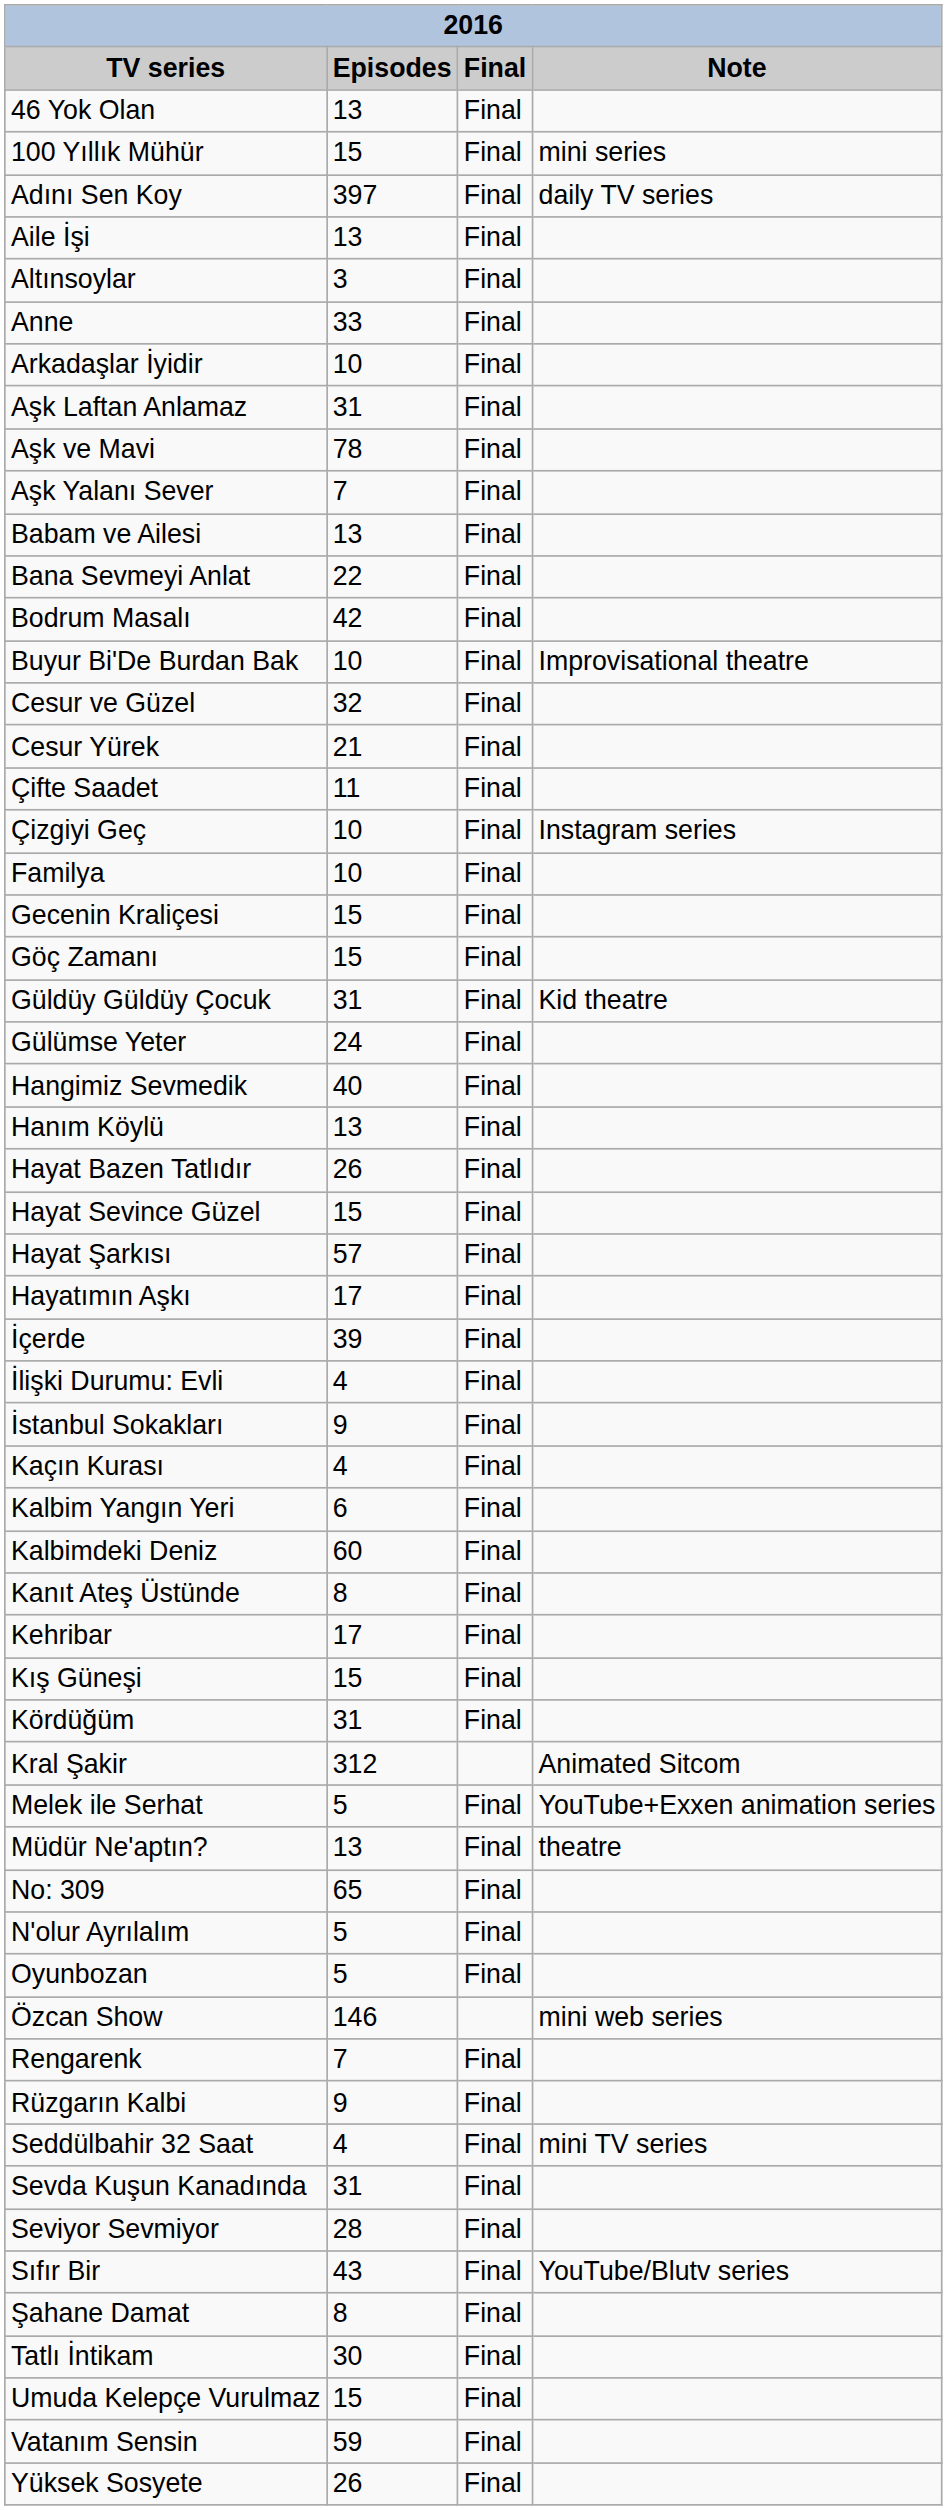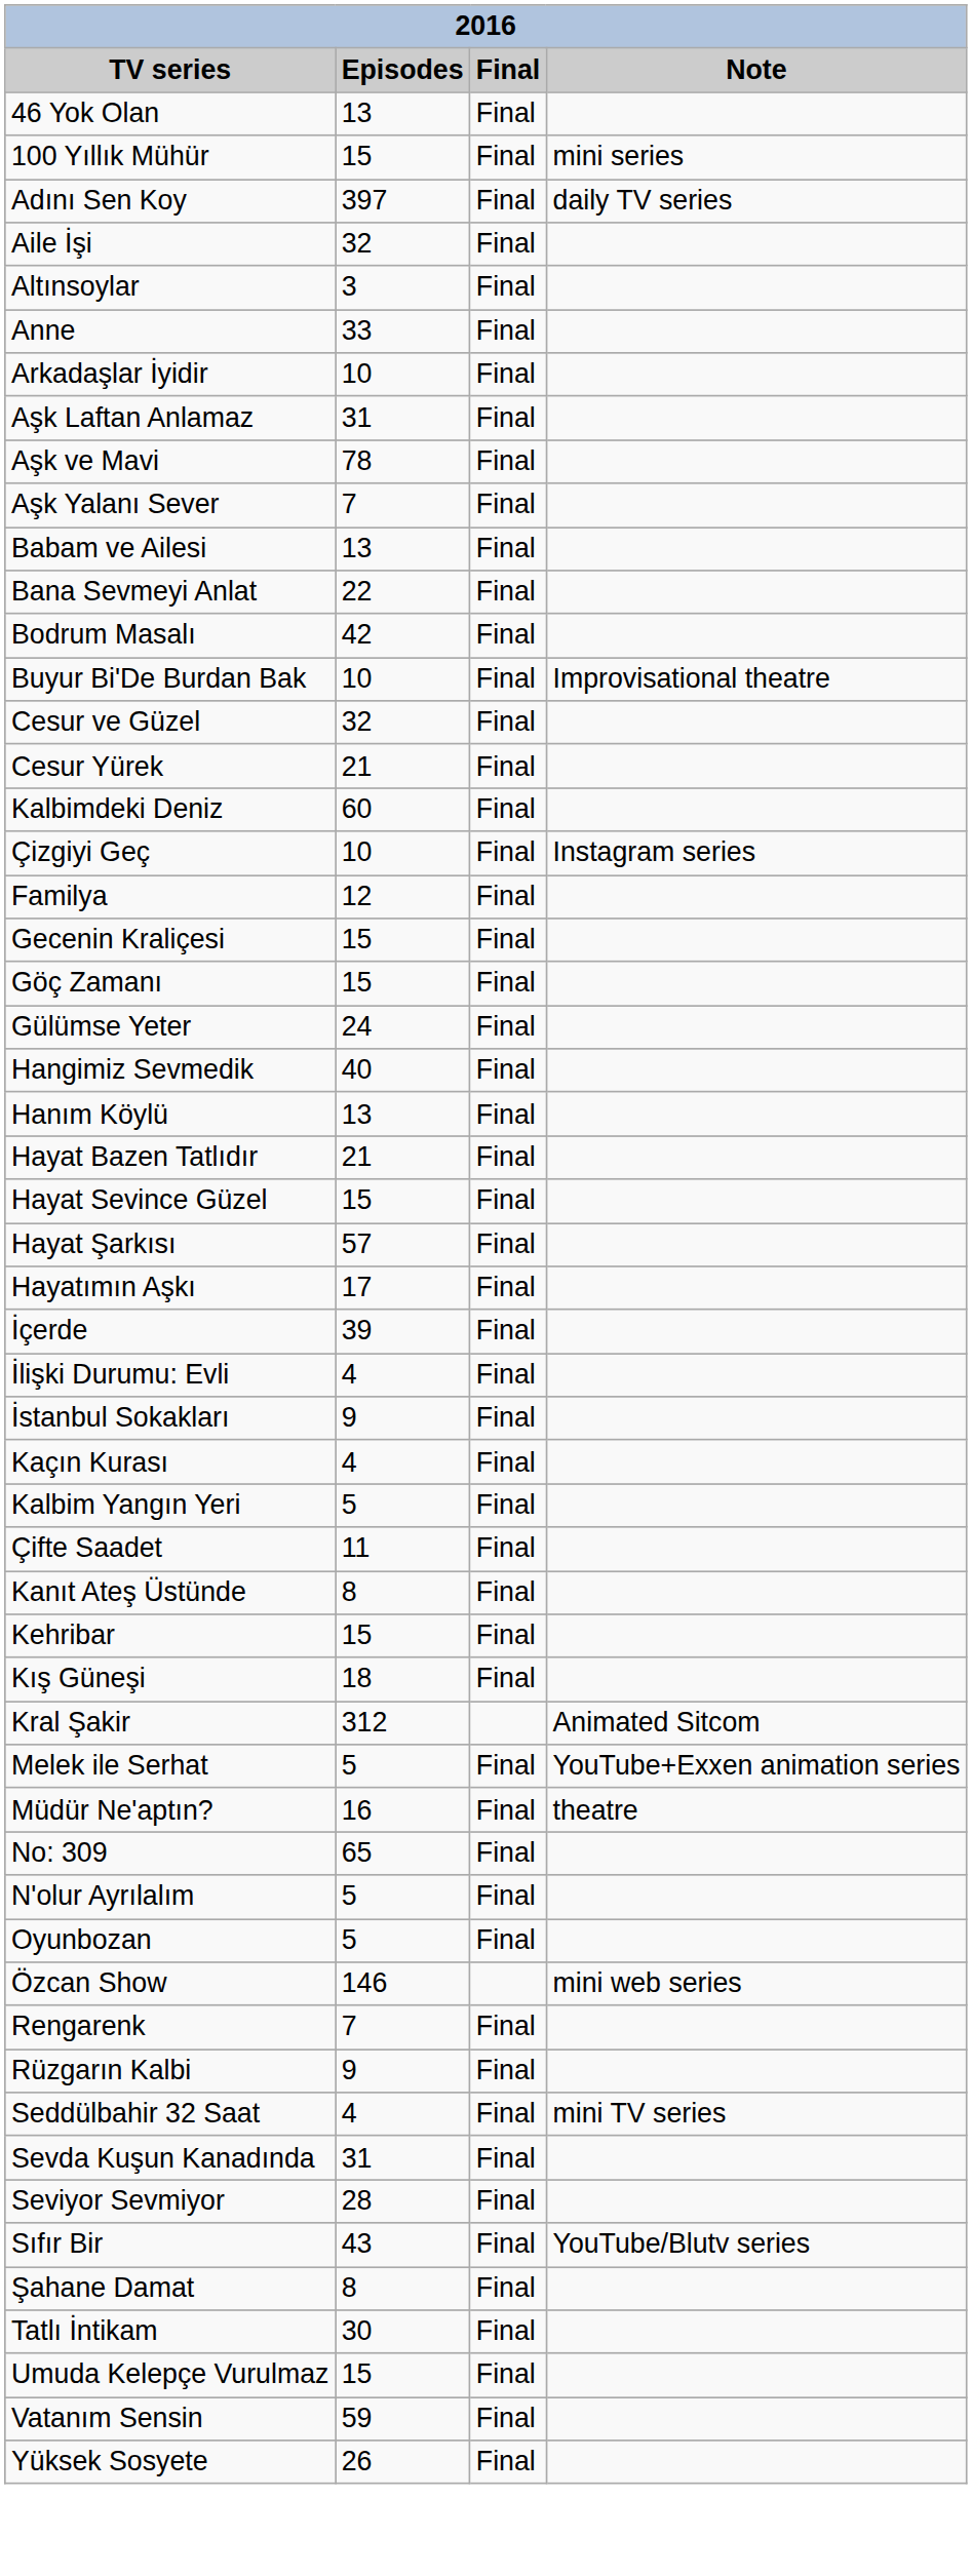Aile İşi | Episodes: 13 -> 32
rows swapped: Çifte Saadet <-> Kalbimdeki Deniz
Familya | Episodes: 10 -> 12
- row: Güldüy Güldüy Çocuk | 31 | Final | Kid theatre
Hayat Bazen Tatlıdır | Episodes: 26 -> 21
Kalbim Yangın Yeri | Episodes: 6 -> 5
Kehribar | Episodes: 17 -> 15
Kış Güneşi | Episodes: 15 -> 18
- row: Kördüğüm | 31 | Final
Müdür Ne'aptın? | Episodes: 13 -> 16
